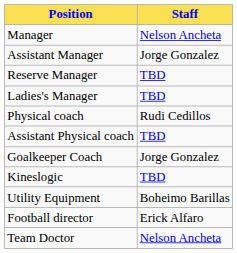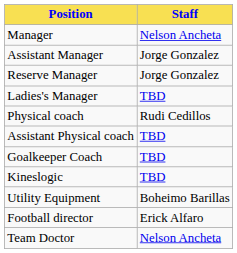Reserve Manager | Staff: TBD -> Jorge Gonzalez
Goalkeeper Coach | Staff: Jorge Gonzalez -> TBD
